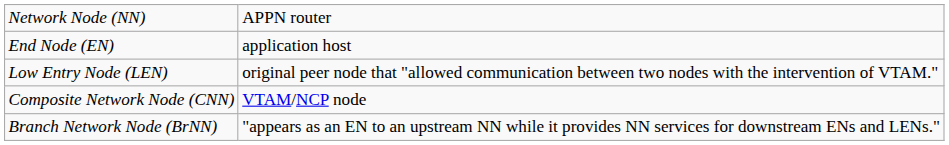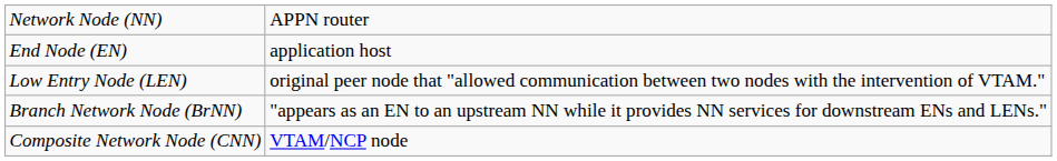rows swapped: Composite Network Node (CNN) <-> Branch Network Node (BrNN)
